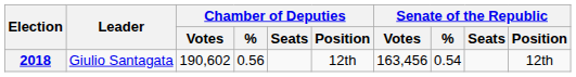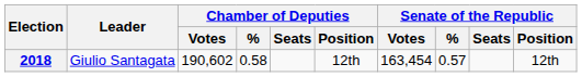2018 | Chamber of Deputies / %: 0.56 -> 0.58
2018 | Senate of the Republic / Votes: 163,456 -> 163,454
2018 | Senate of the Republic / %: 0.54 -> 0.57
